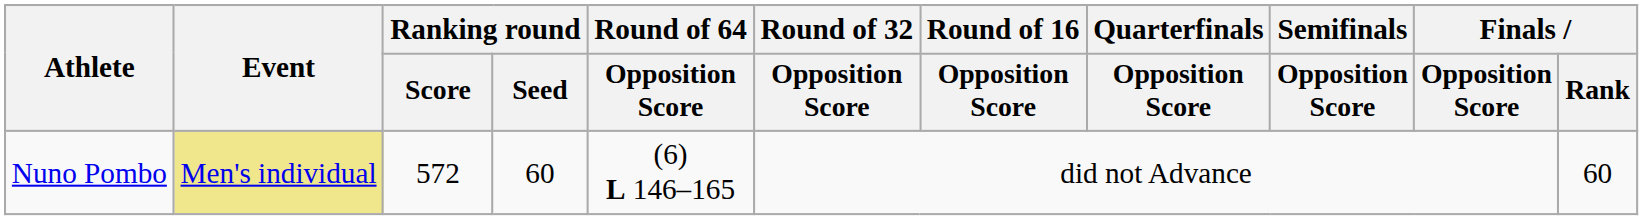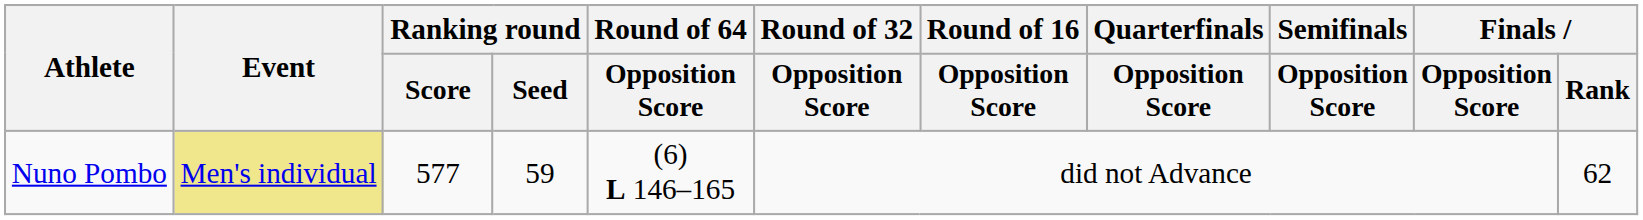Nuno Pombo | Ranking round / Score: 572 -> 577
Nuno Pombo | Ranking round / Seed: 60 -> 59
Nuno Pombo | Finals / Rank: 60 -> 62
